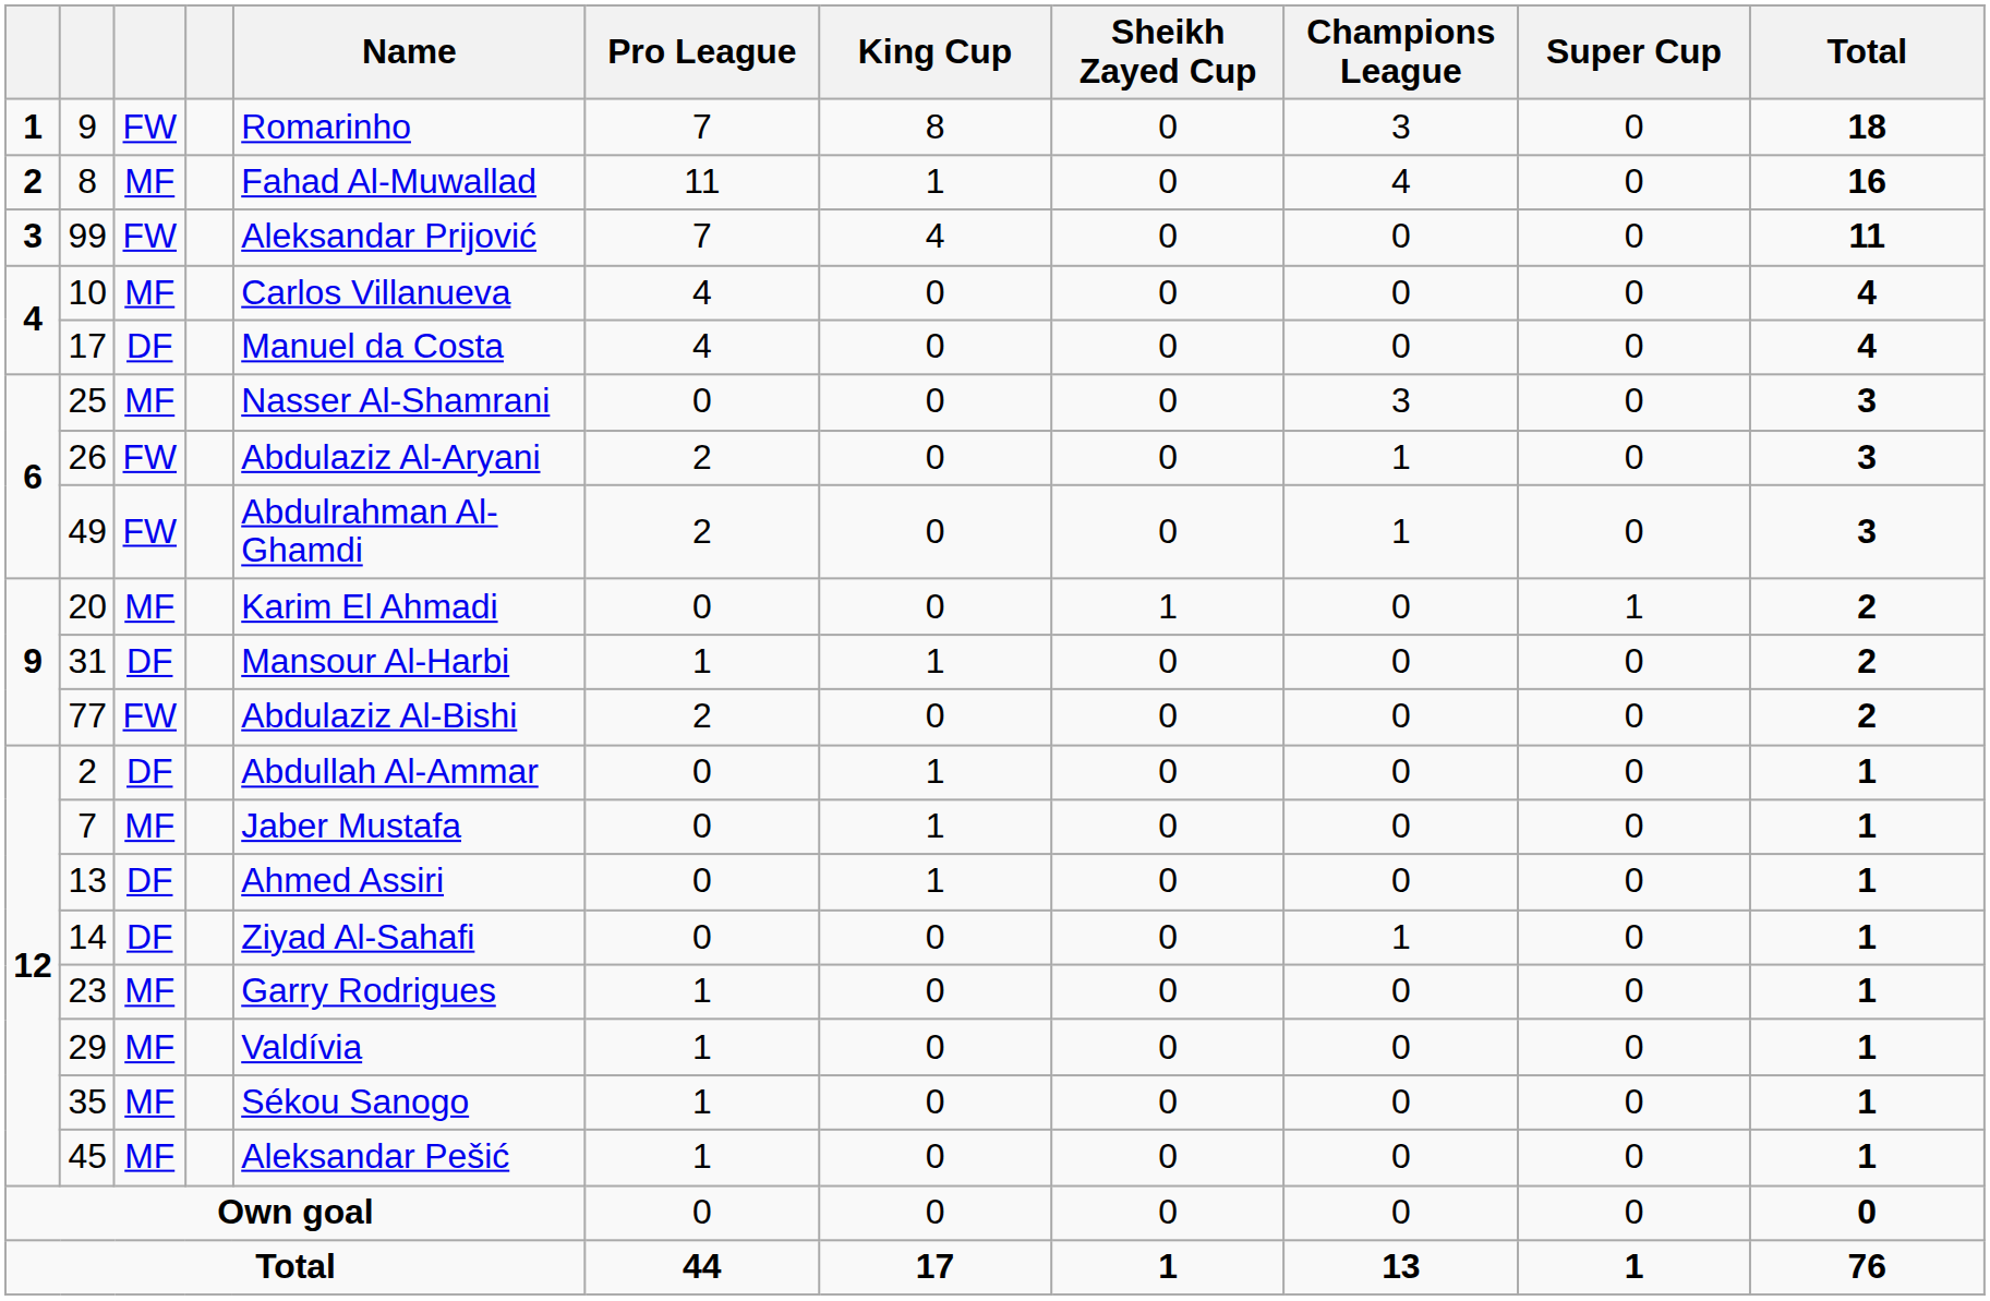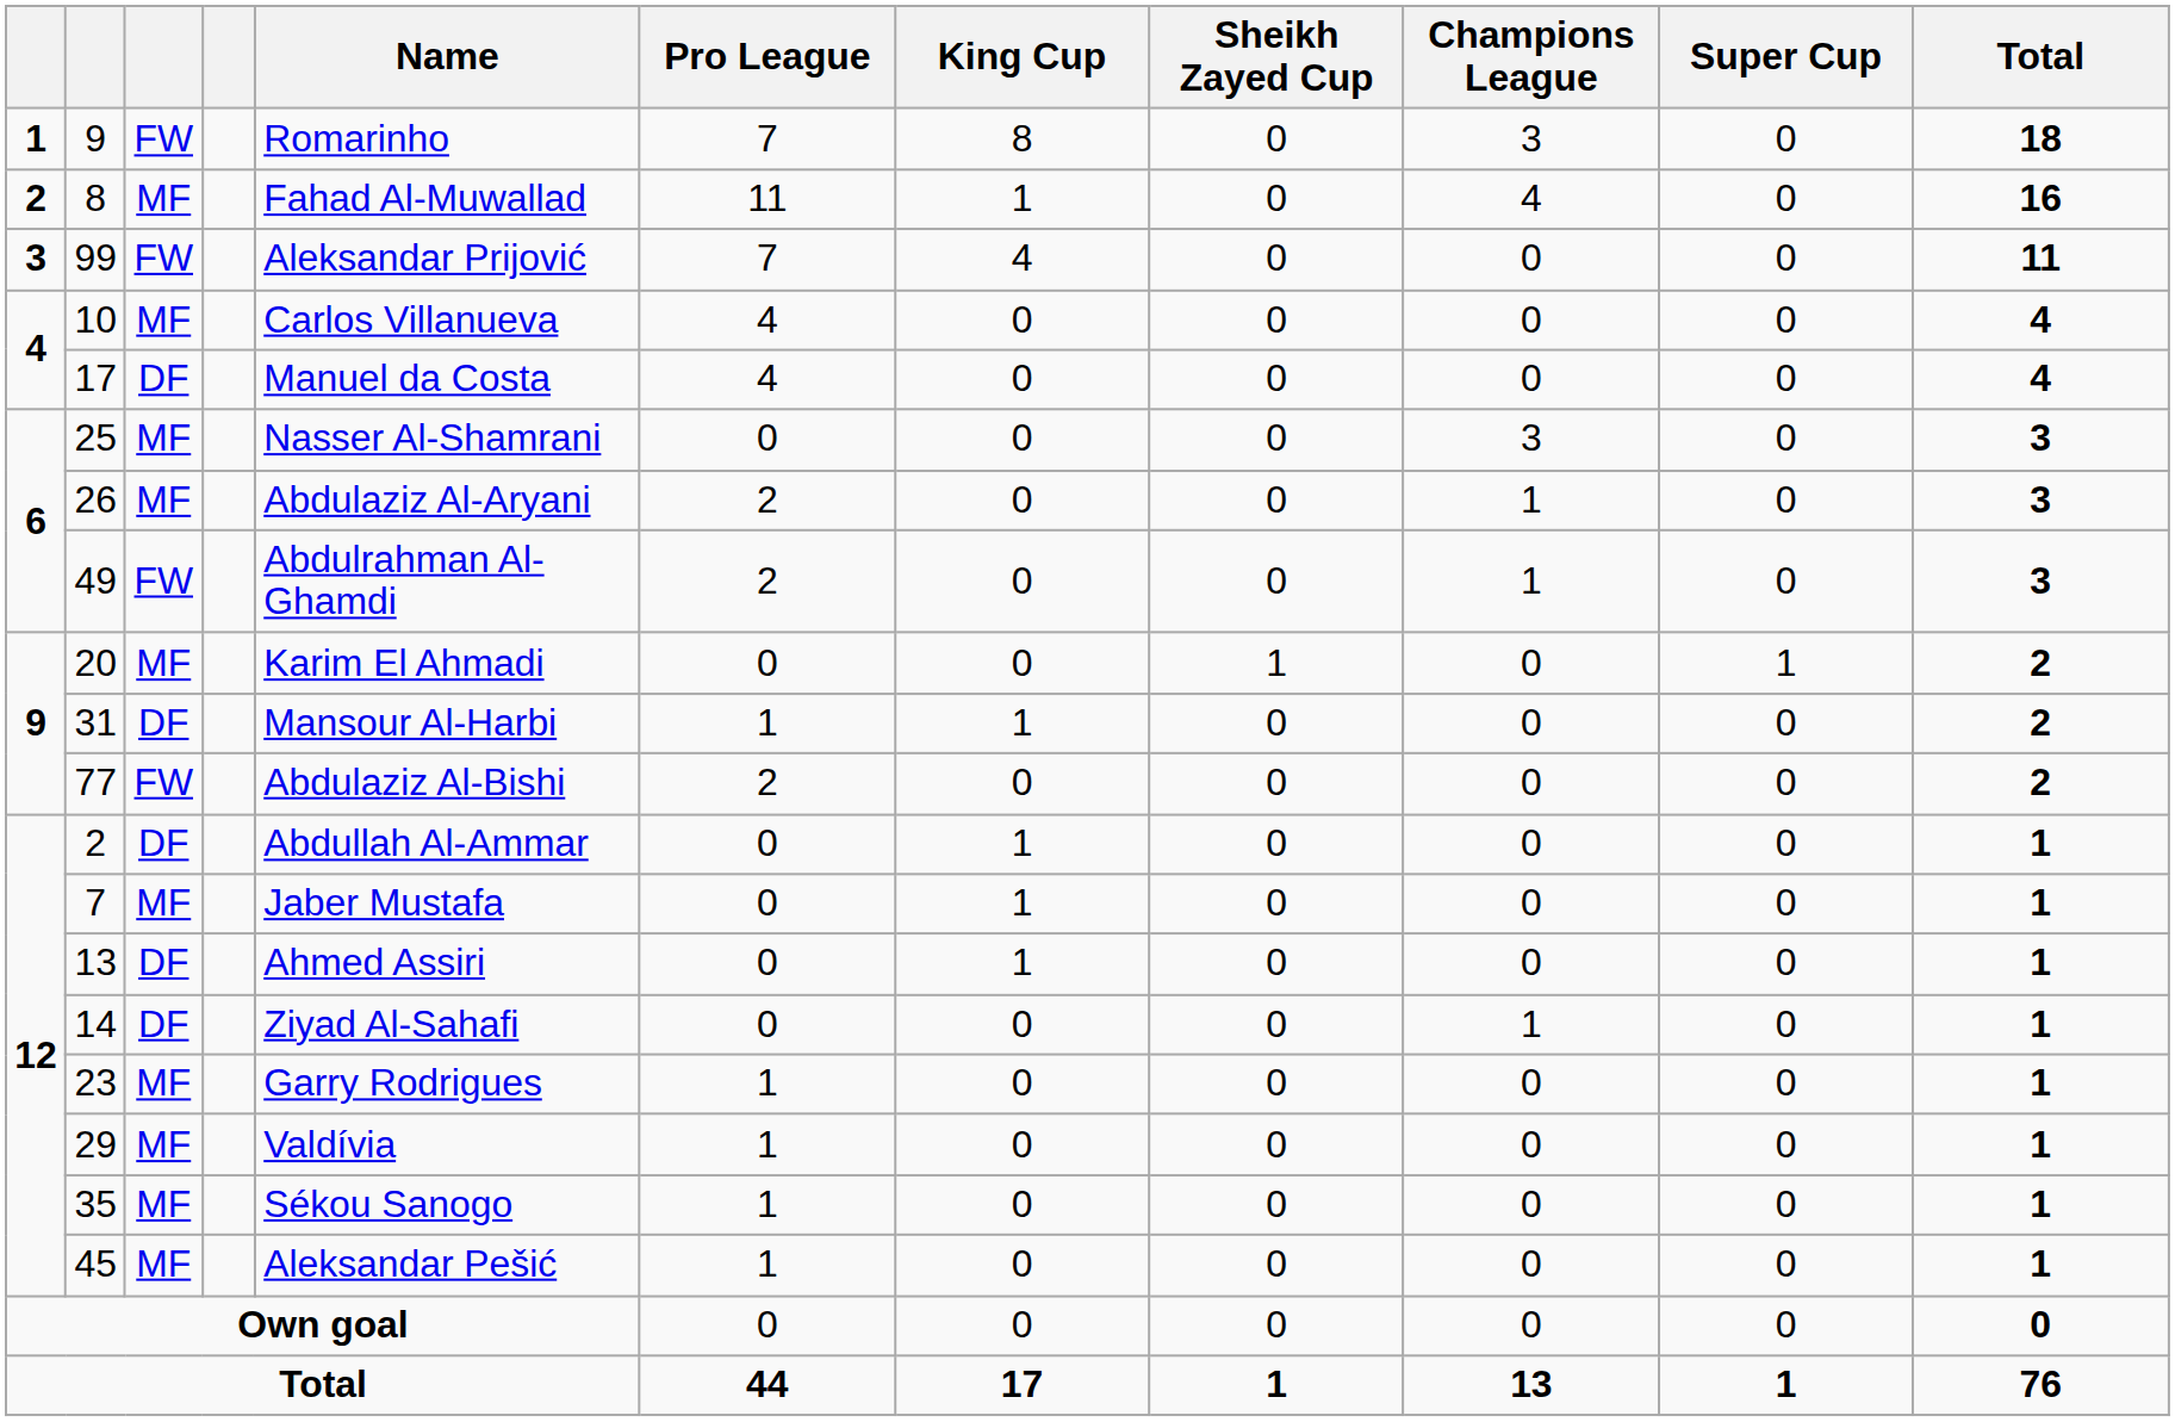26 | column 3: FW -> MF
